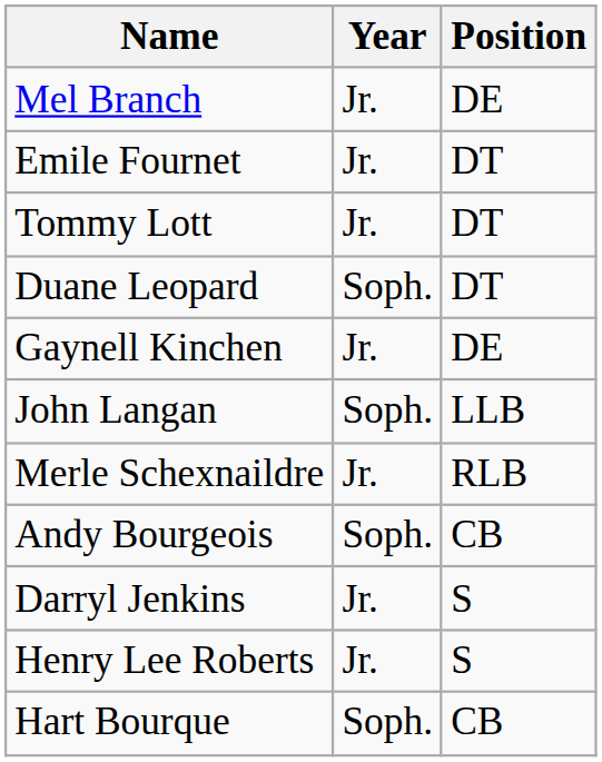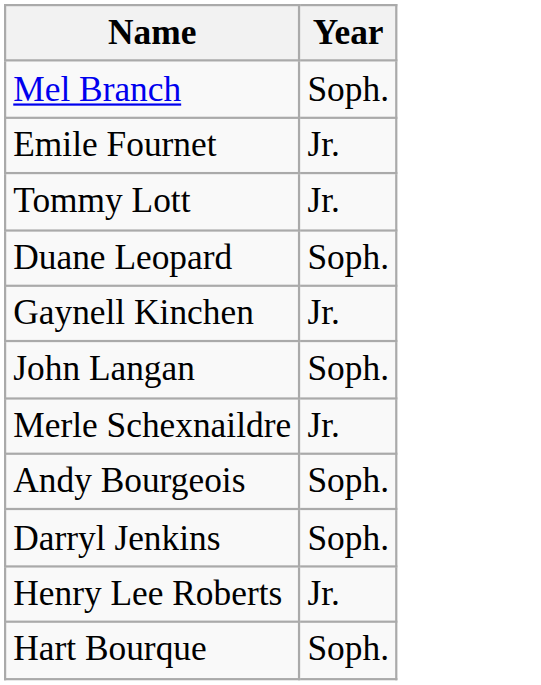- column: Position | DE | DT | DT | DT | DE | LLB | RLB | CB | S | S | CB
Mel Branch | Year: Jr. -> Soph.
Darryl Jenkins | Year: Jr. -> Soph.
